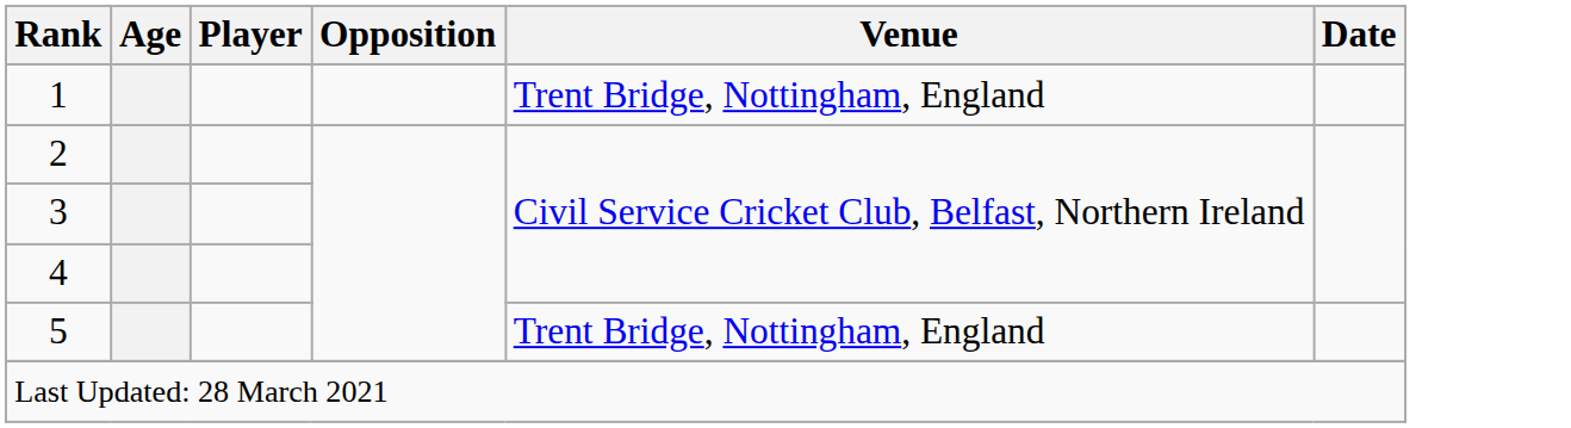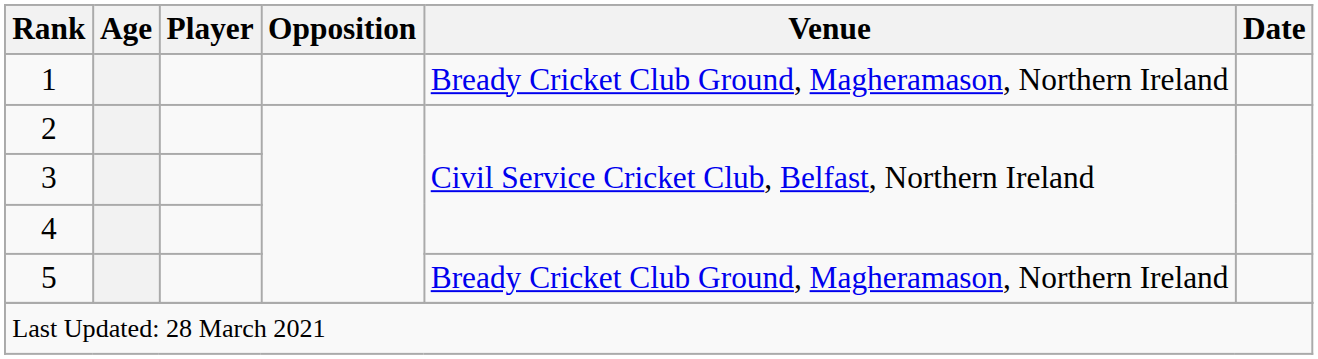1 | Venue: Trent Bridge, Nottingham, England -> Bready Cricket Club Ground, Magheramason, Northern Ireland
5 | Venue: Trent Bridge, Nottingham, England -> Bready Cricket Club Ground, Magheramason, Northern Ireland
